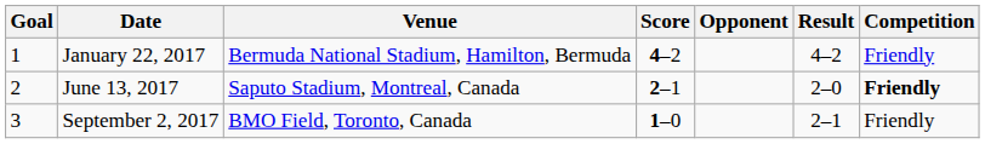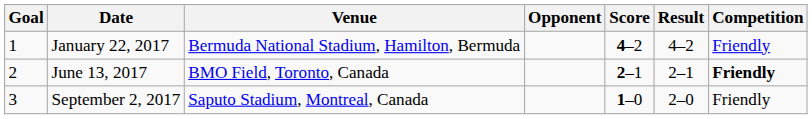columns swapped: Opponent <-> Score
June 13, 2017 | Venue: Saputo Stadium, Montreal, Canada -> BMO Field, Toronto, Canada
June 13, 2017 | Result: 2–0 -> 2–1
September 2, 2017 | Venue: BMO Field, Toronto, Canada -> Saputo Stadium, Montreal, Canada
September 2, 2017 | Result: 2–1 -> 2–0
